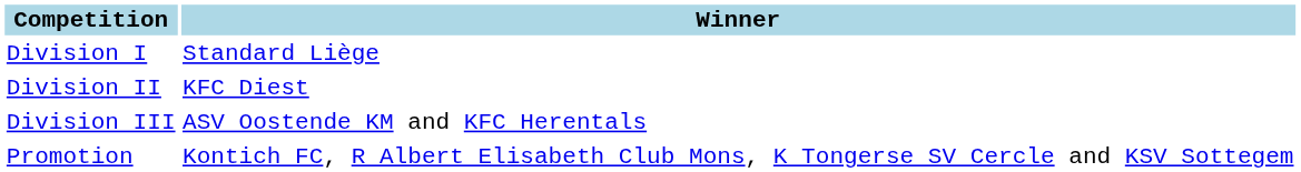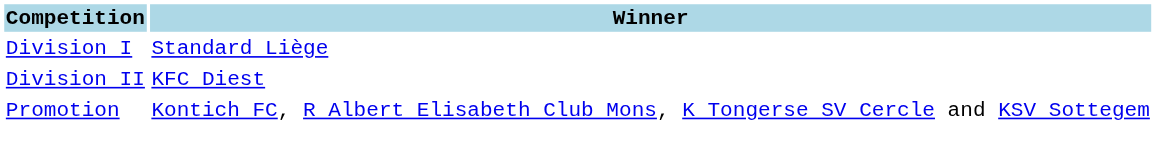- row: Division III | ASV Oostende KM and KFC Herentals
